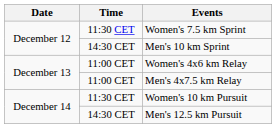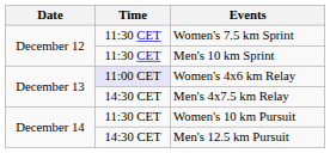Men's 10 km Sprint | Time: 14:30 CET -> 11:30 CET
Women's 4x6 km Relay | Time: no background -> lavender background
Men's 4x7.5 km Relay | Time: 11:00 CET -> 14:30 CET
